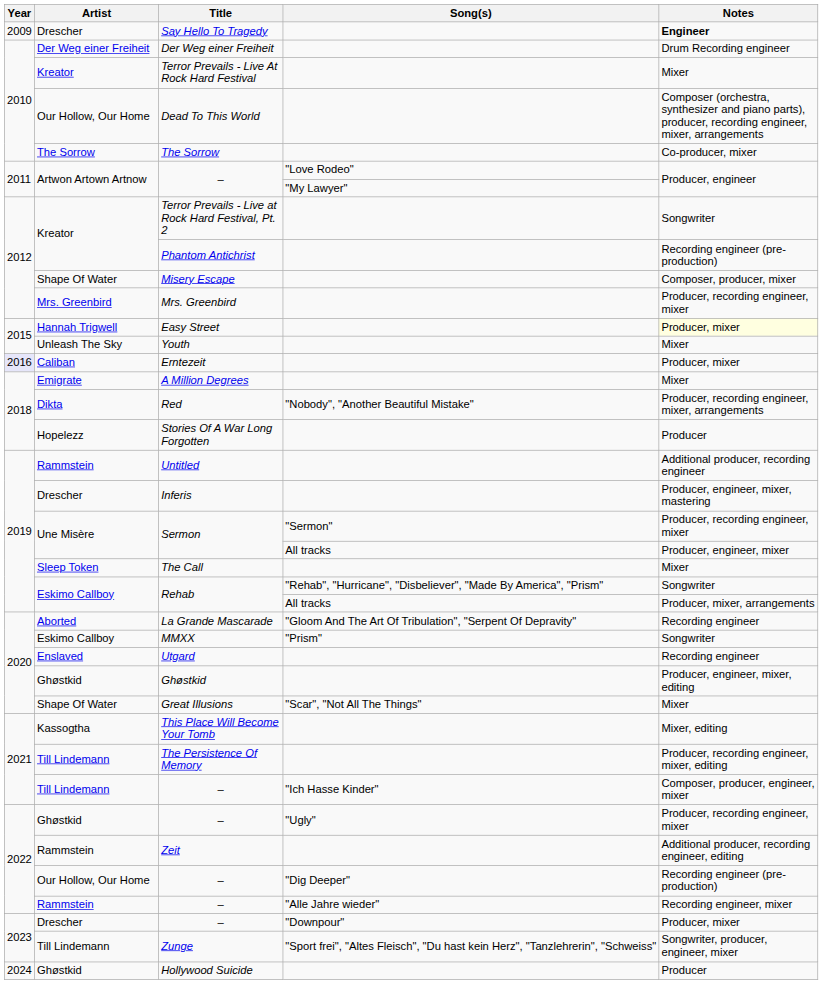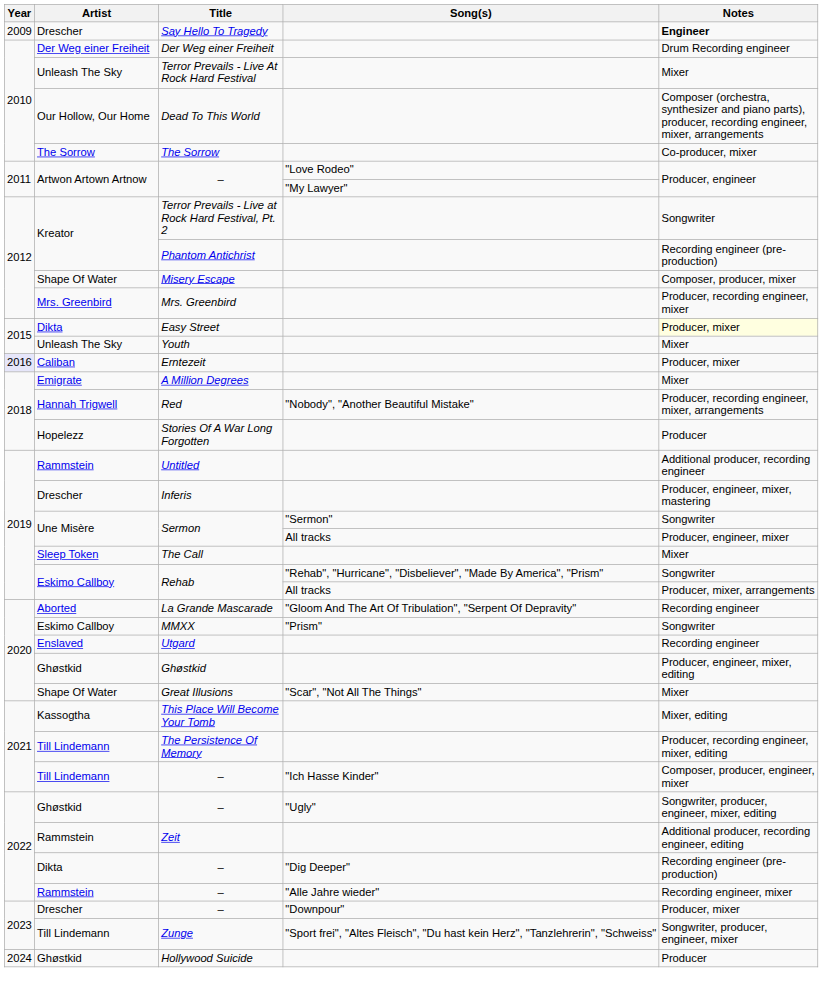Terror Prevails - Live At Rock Hard Festival | Artist: Kreator -> Unleash The Sky
Easy Street | Artist: Hannah Trigwell -> Dikta
Red | Artist: Dikta -> Hannah Trigwell
Sermon / "Sermon" | Notes: Producer, recording engineer, mixer -> Songwriter
– / "Ugly" | Notes: Producer, recording engineer, mixer -> Songwriter, producer, engineer, mixer, editing
– / "Dig Deeper" | Artist: Our Hollow, Our Home -> Dikta
